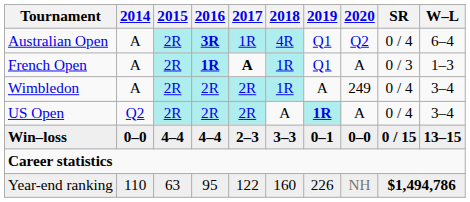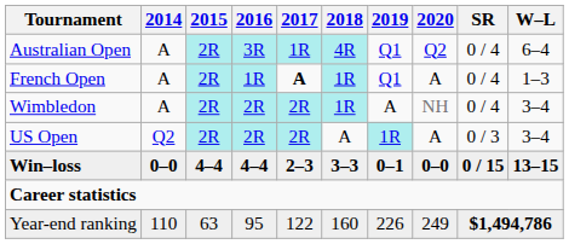Australian Open | 2016: bold -> normal
French Open | 2016: bold -> normal
French Open | SR: 0 / 3 -> 0 / 4
Wimbledon | 2020: 249 -> NH
US Open | 2019: bold -> normal
US Open | SR: 0 / 4 -> 0 / 3
Year-end ranking | 2020: NH -> 249
